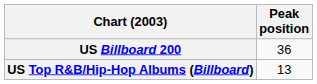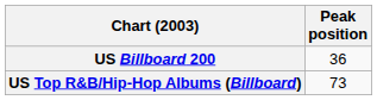US Top R&B/Hip-Hop Albums (Billboard) | Peak position: 13 -> 73
